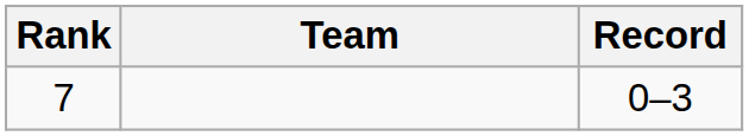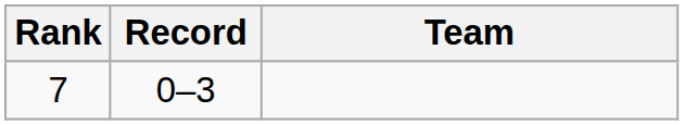columns swapped: Team <-> Record
